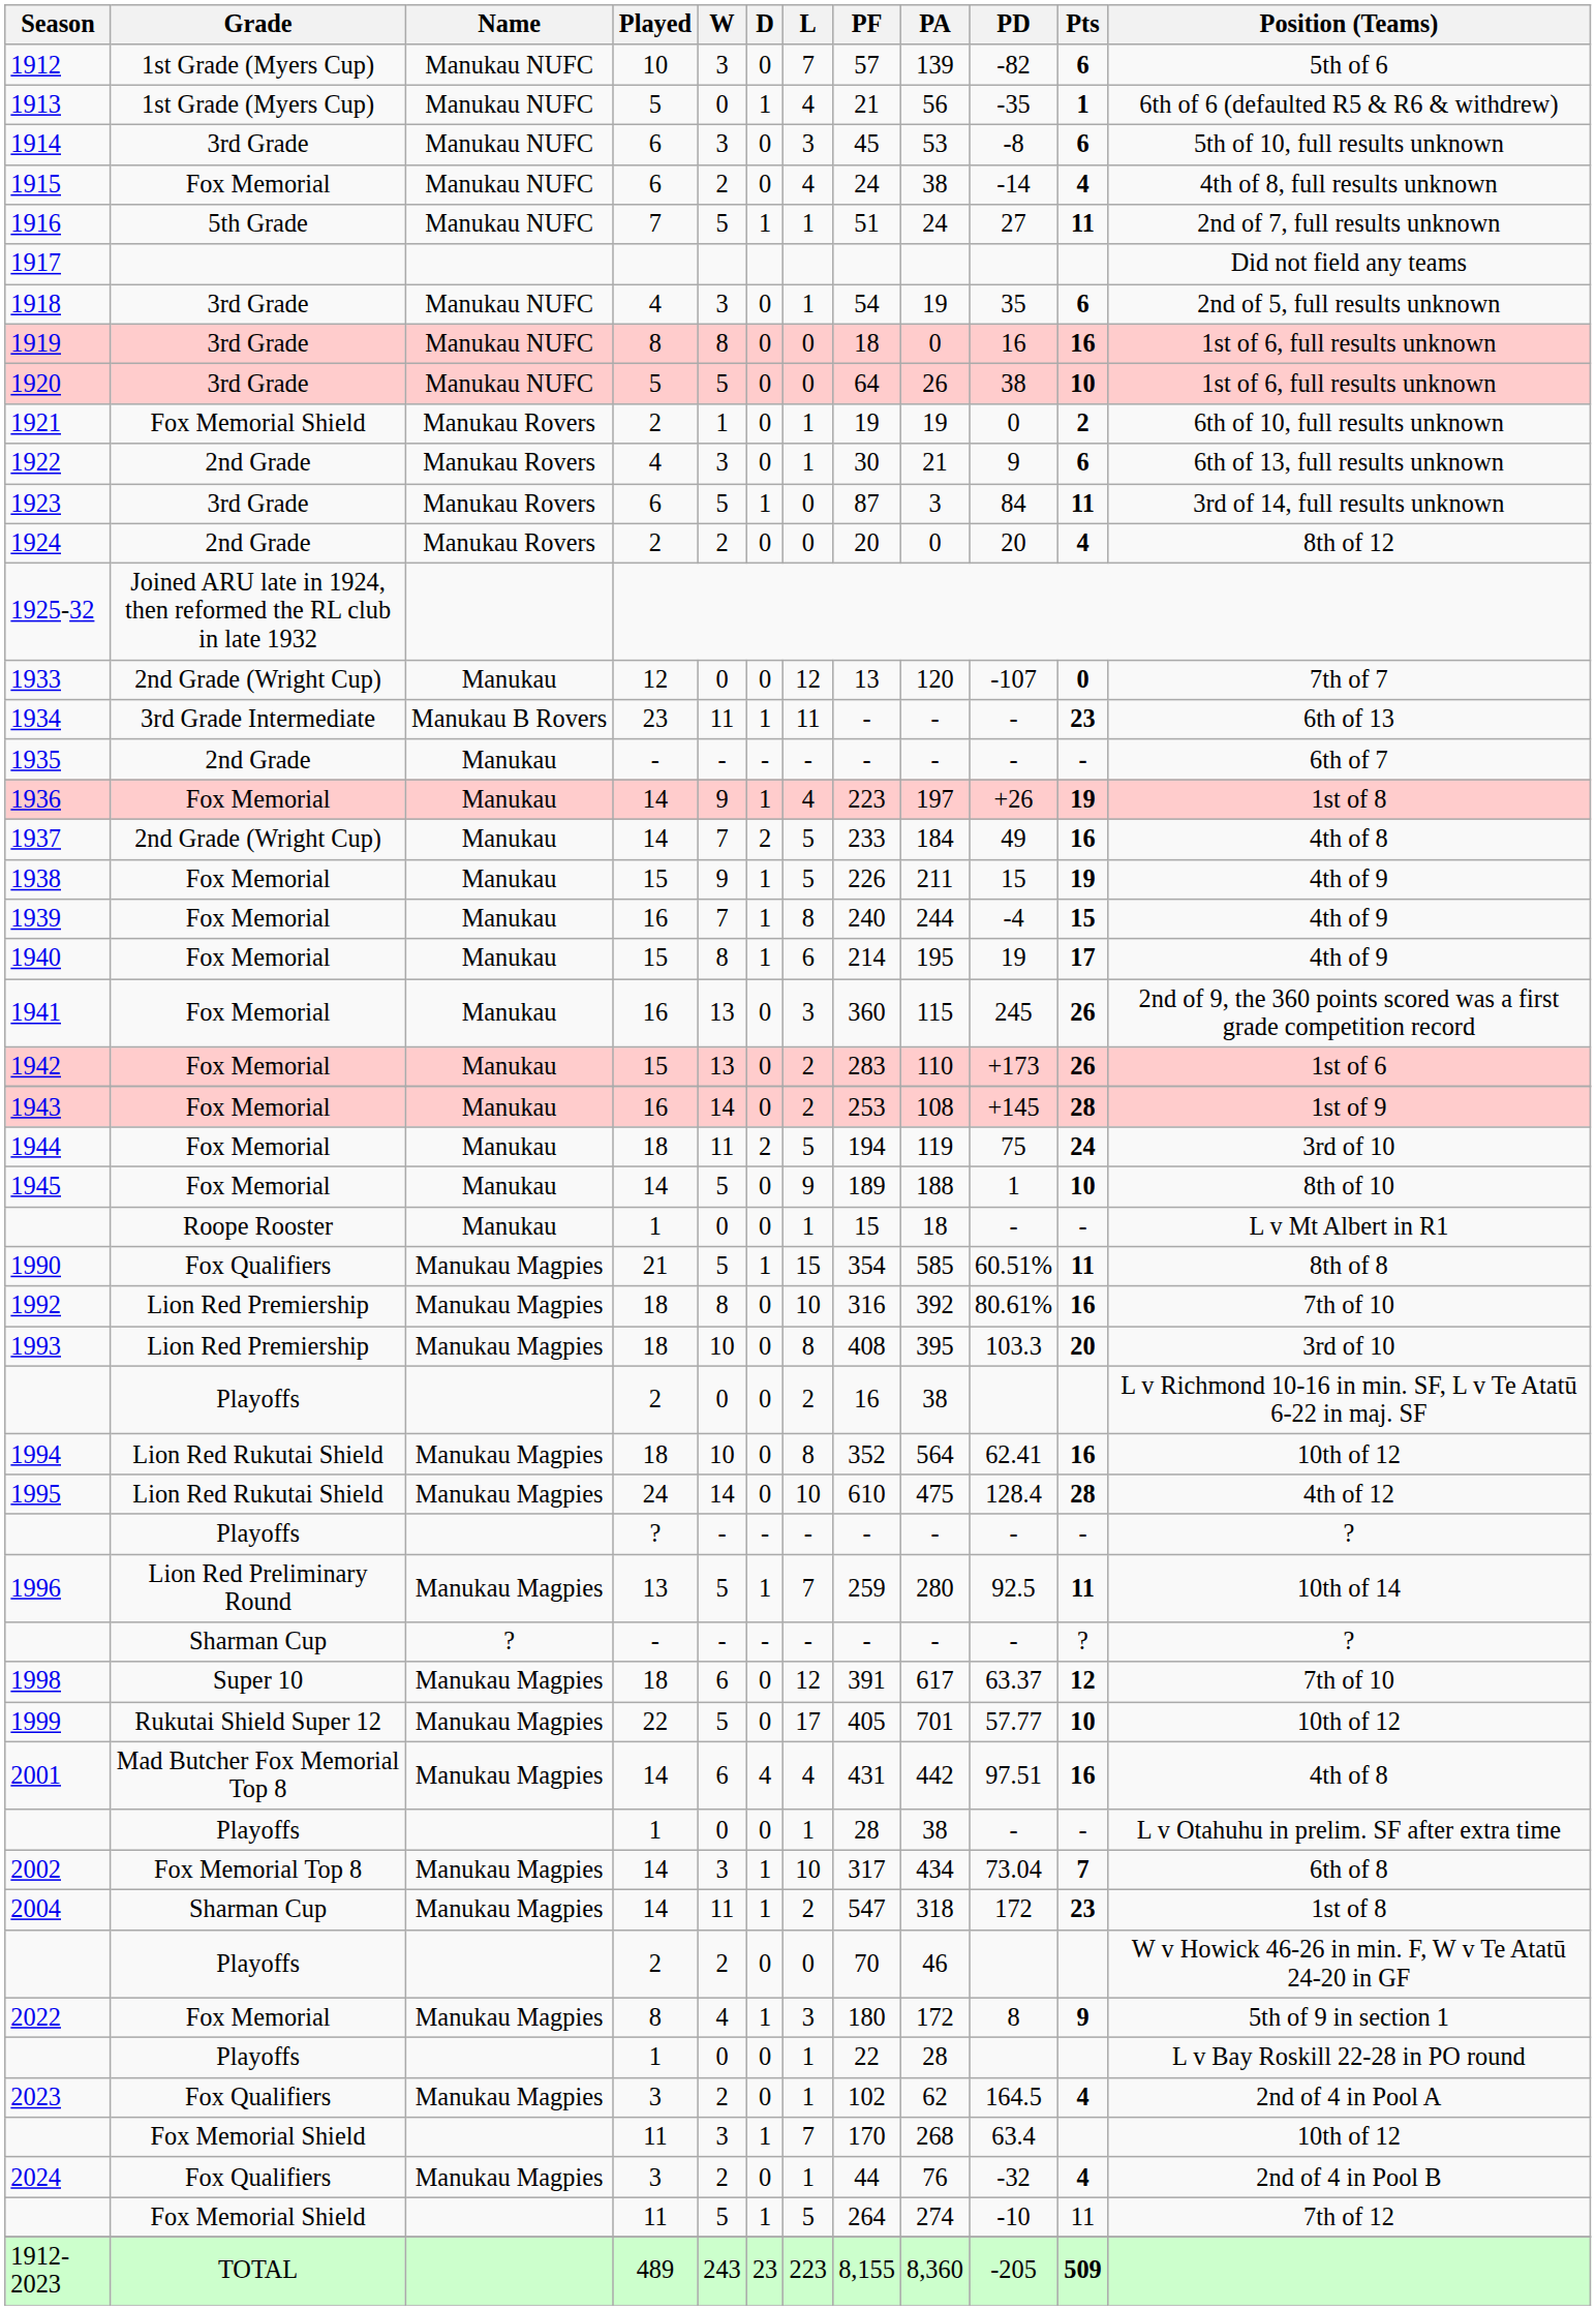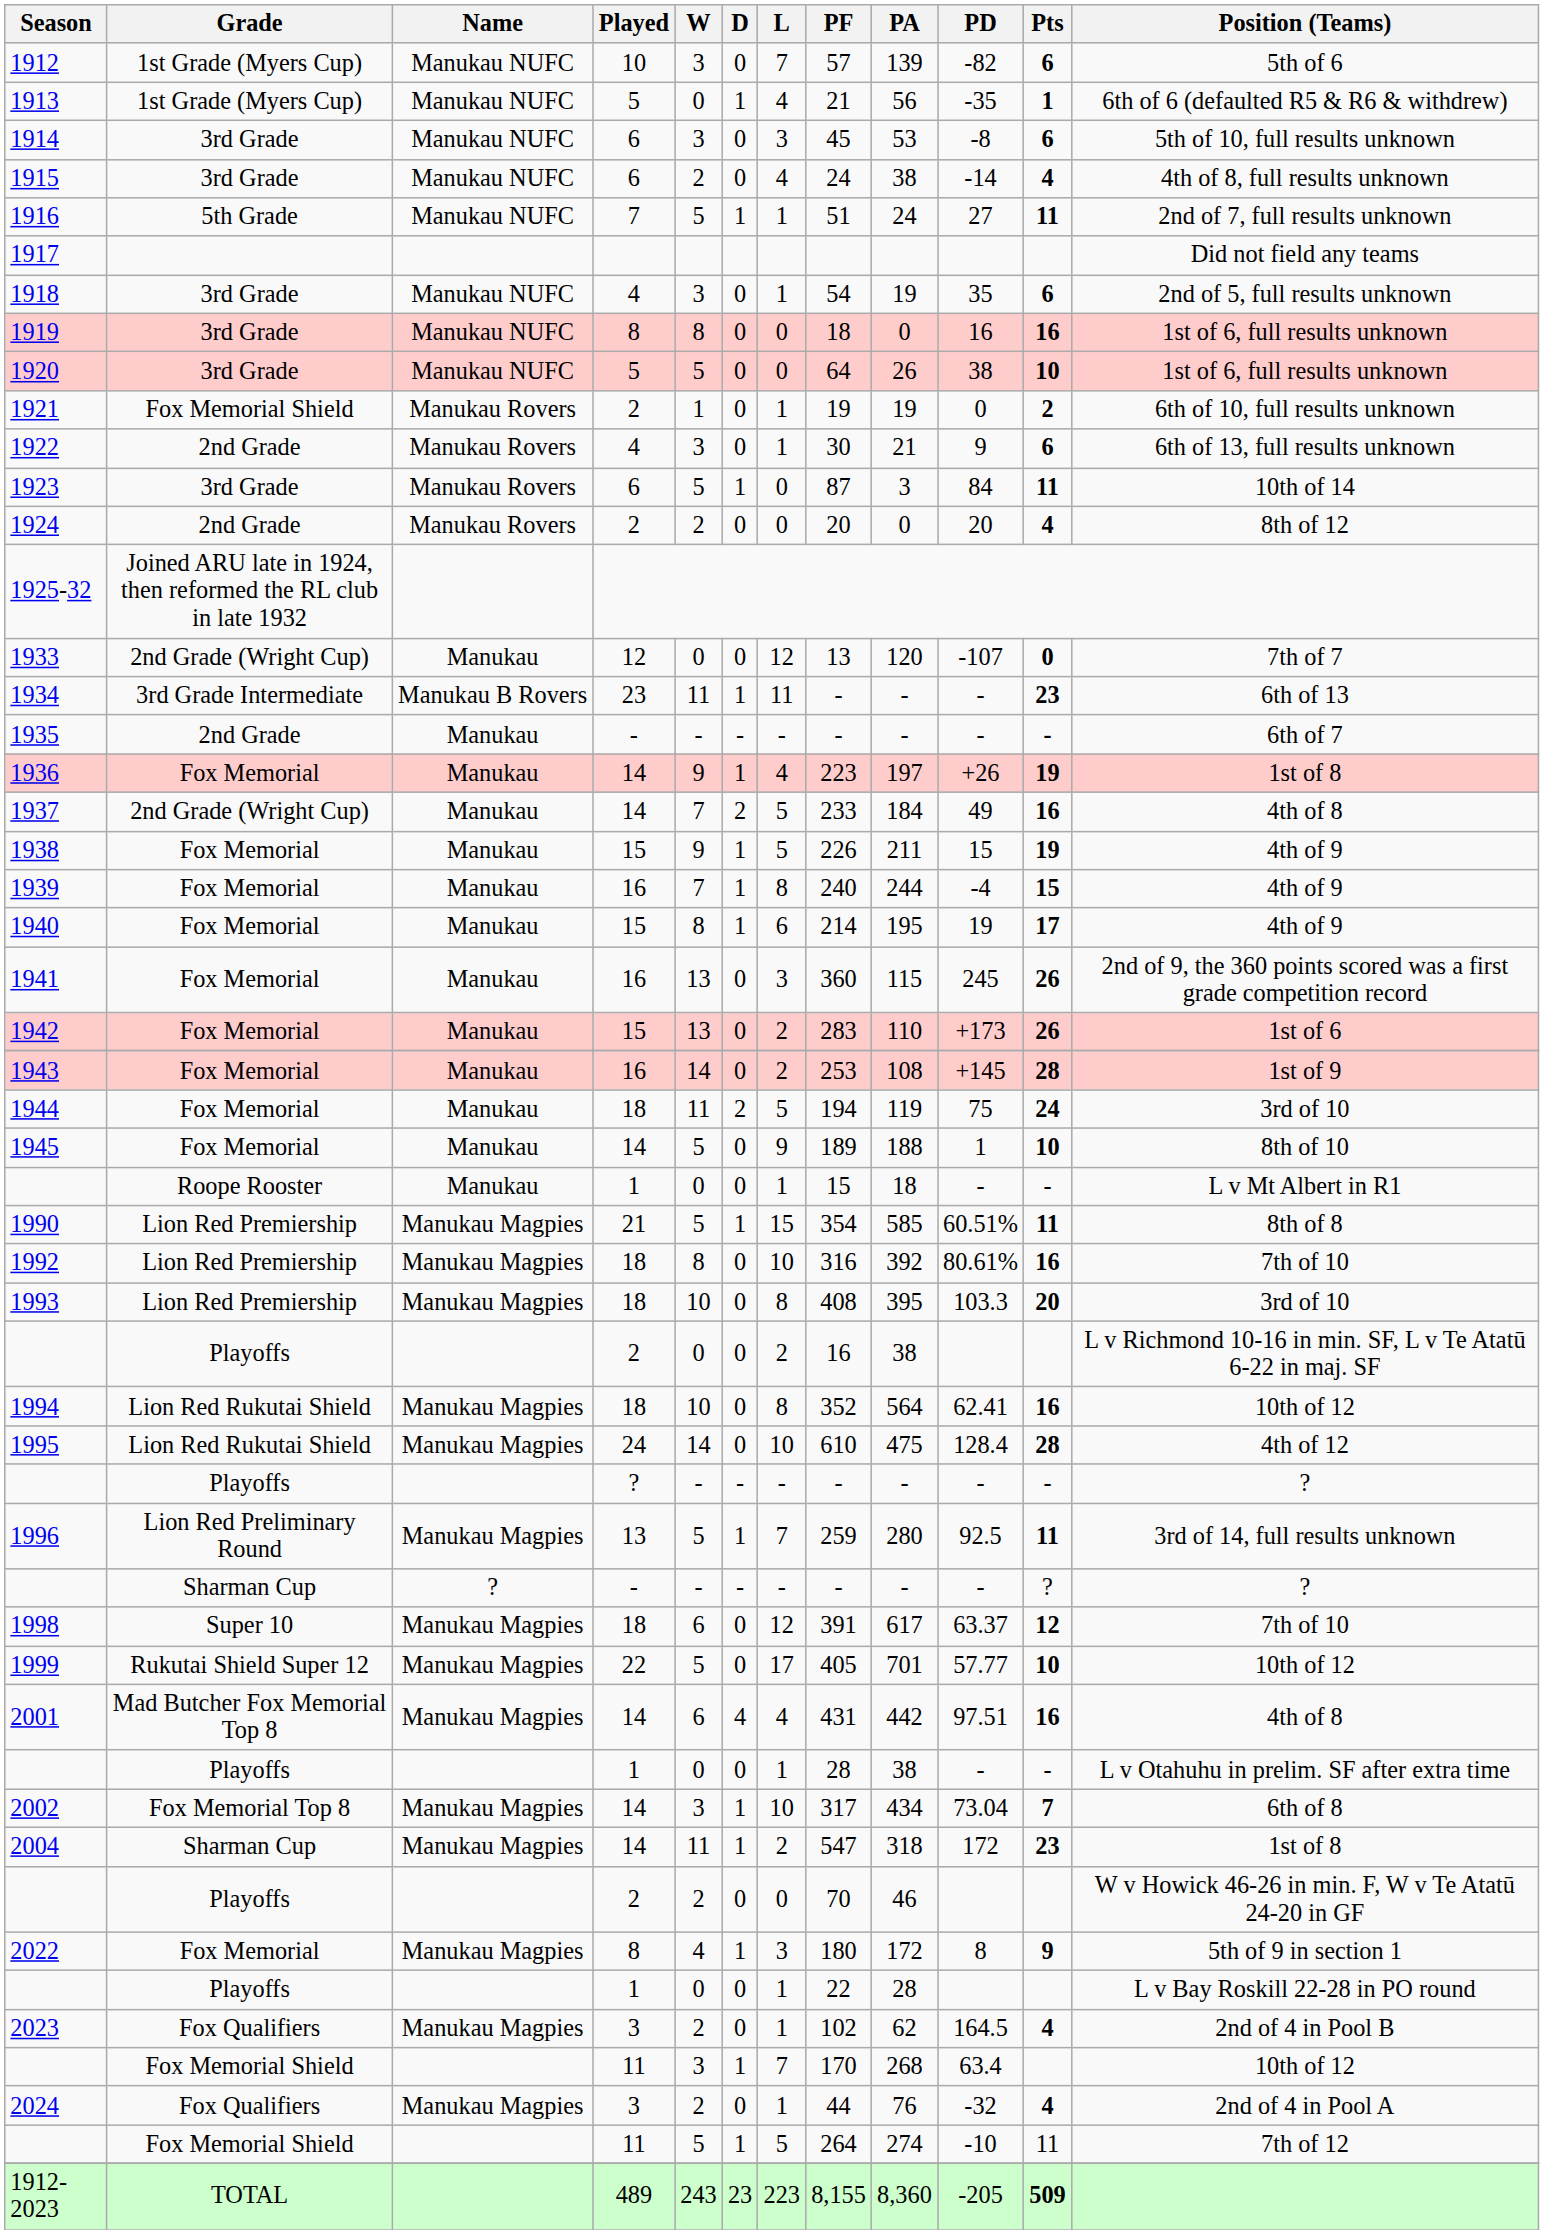1915 | Grade: Fox Memorial -> 3rd Grade
1923 | Position (Teams): 3rd of 14, full results unknown -> 10th of 14
1990 | Grade: Fox Qualifiers -> Lion Red Premiership
1996 | Position (Teams): 10th of 14 -> 3rd of 14, full results unknown
2023 | Position (Teams): 2nd of 4 in Pool A -> 2nd of 4 in Pool B
2024 | Position (Teams): 2nd of 4 in Pool B -> 2nd of 4 in Pool A
